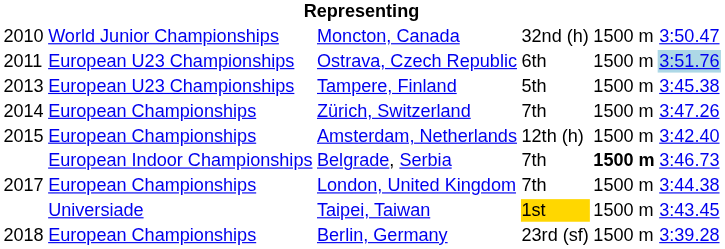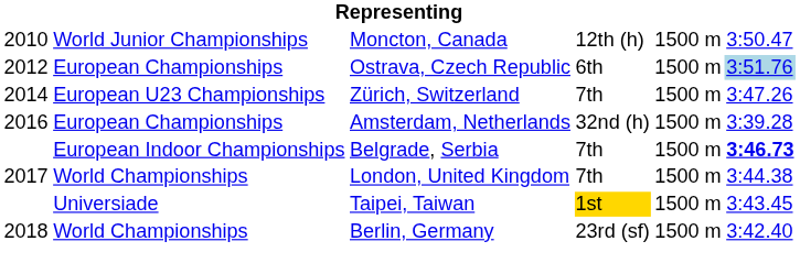Moncton, Canada | column 4: 32nd (h) -> 12th (h)
Ostrava, Czech Republic | column 1: 2011 -> 2012
Ostrava, Czech Republic | column 2: European U23 Championships -> European Championships
- row: 2013 | European U23 Championships | Tampere, Finland | 5th | 1500 m | 3:45.38
Zürich, Switzerland | column 2: European Championships -> European U23 Championships
Amsterdam, Netherlands | column 1: 2015 -> 2016
Amsterdam, Netherlands | column 4: 12th (h) -> 32nd (h)
Amsterdam, Netherlands | column 6: 3:42.40 -> 3:39.28
Belgrade, Serbia | column 5: bold -> normal
Belgrade, Serbia | column 6: normal -> bold
London, United Kingdom | column 2: European Championships -> World Championships
Berlin, Germany | column 2: European Championships -> World Championships
Berlin, Germany | column 6: 3:39.28 -> 3:42.40
